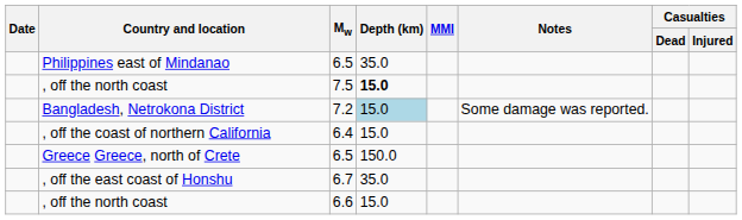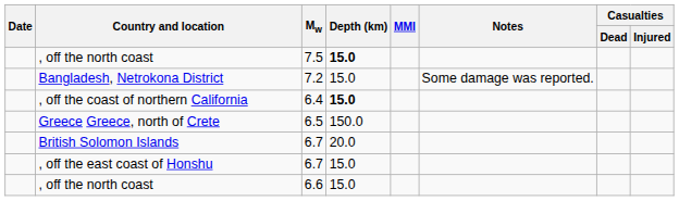- row: Philippines east of Mindanao | 6.5 | 35.0
Bangladesh, Netrokona District | Depth (km): lightblue background -> no background
, off the coast of northern California | Depth (km): normal -> bold
+ row: British Solomon Islands | 6.7 | 20.0
, off the east coast of Honshu | Depth (km): 35.0 -> 15.0
